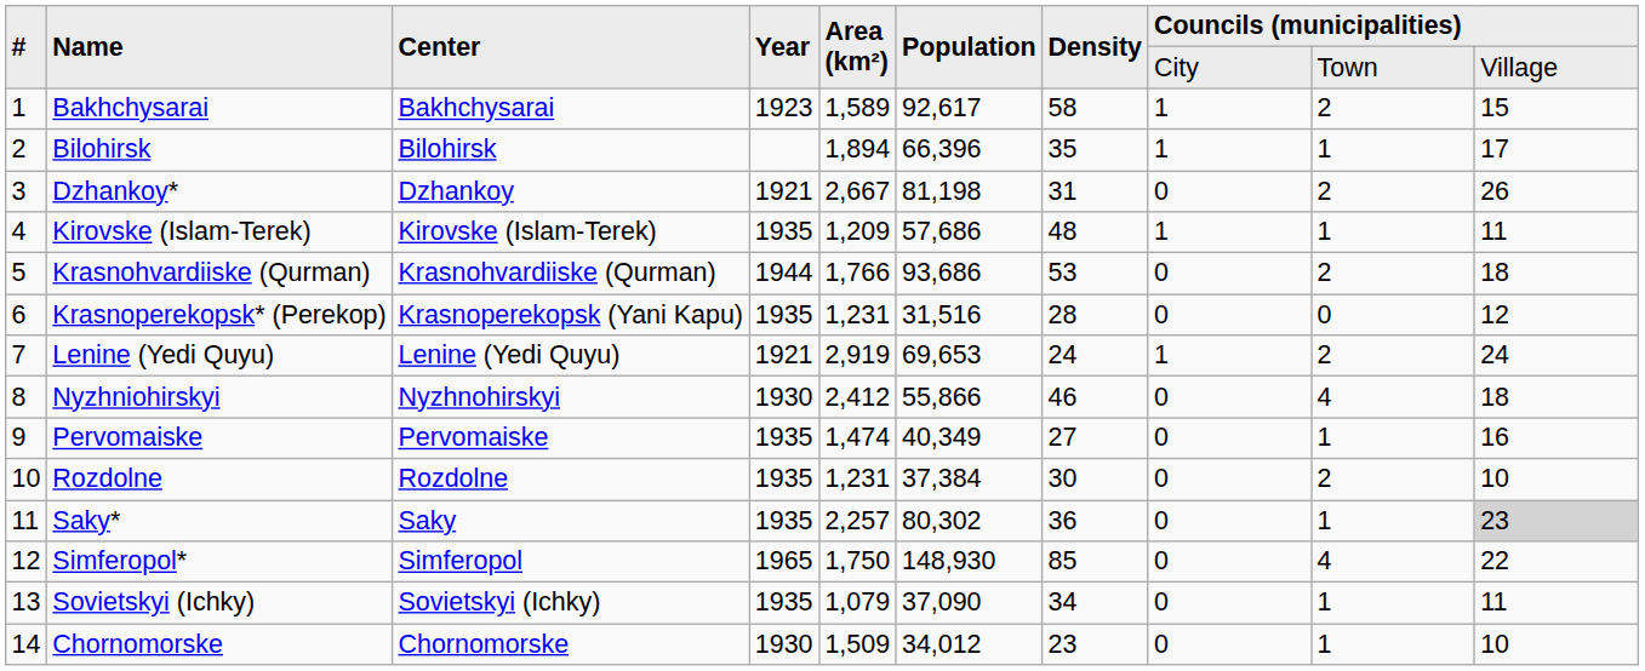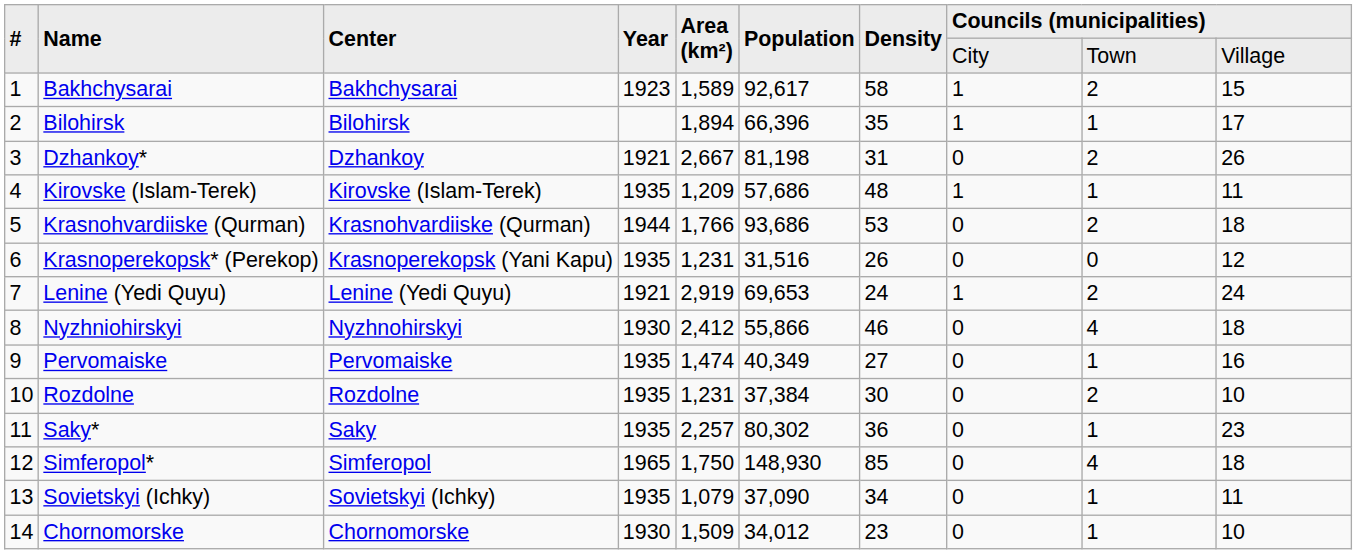Krasnoperekopsk* (Perekop) | Density: 28 -> 26
Saky* | column 10: lightgrey background -> no background
Simferopol* | column 10: 22 -> 18
